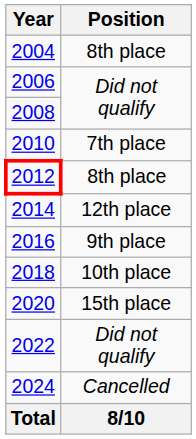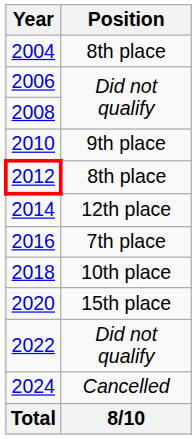2010 | Position: 7th place -> 9th place
2016 | Position: 9th place -> 7th place
